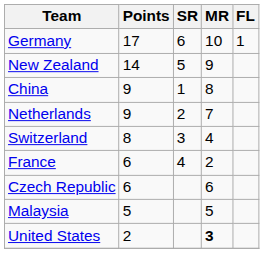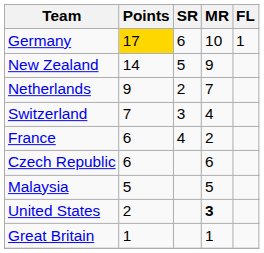Germany | Points: no background -> gold background
- row: China | 9 | 1 | 8
Switzerland | Points: 8 -> 7
+ row: Great Britain | 1 | 1
